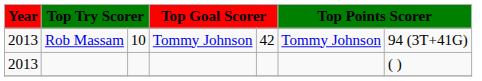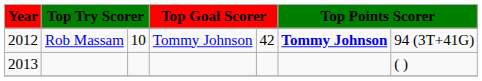Rob Massam | Year: 2013 -> 2012
Rob Massam | column 6: normal -> bold
